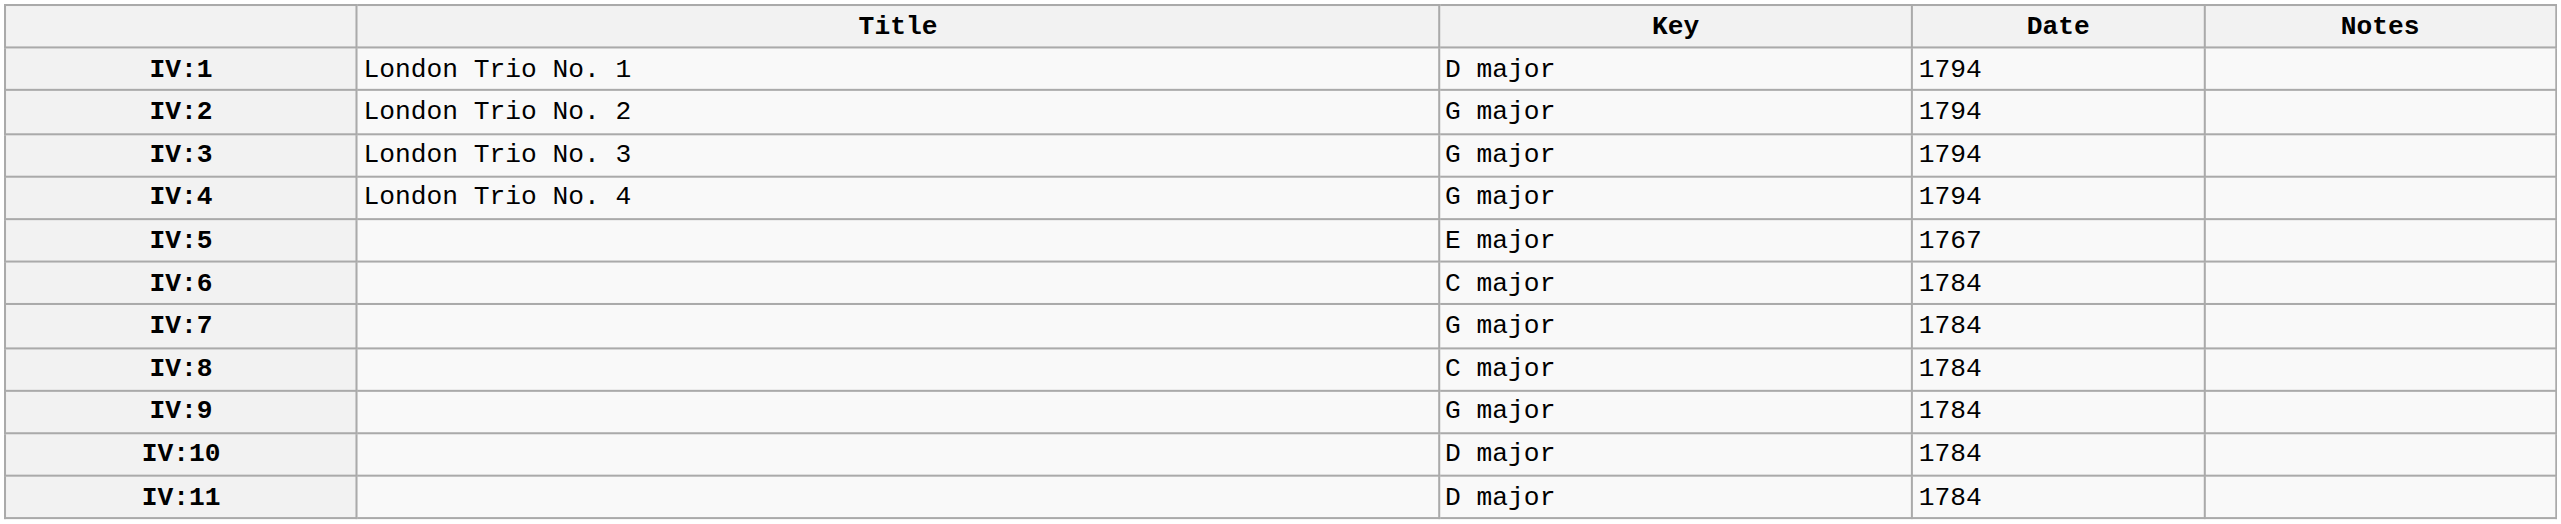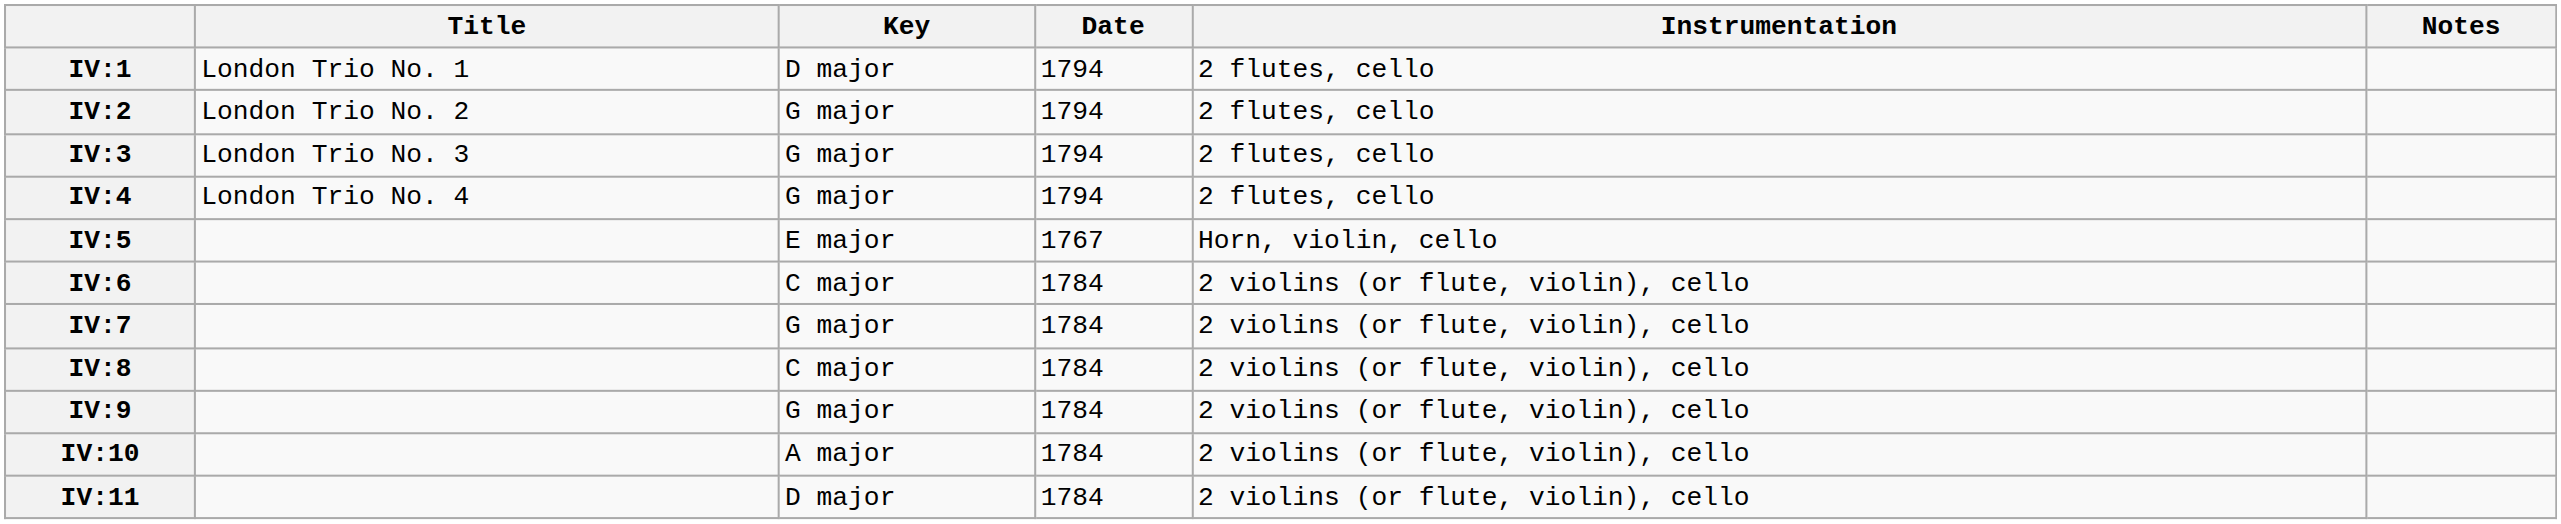+ column: Instrumentation | 2 flutes, cello | 2 flutes, cello | 2 flutes, cello | 2 flutes, cello | Horn, violin, cello | 2 violins (or flute, violin), cello | 2 violins (or flute, violin), cello | 2 violins (or flute, violin), cello | 2 violins (or flute, violin), cello | 2 violins (or flute, violin), cello | 2 violins (or flute, violin), cello
IV:10 | Key: D major -> A major
